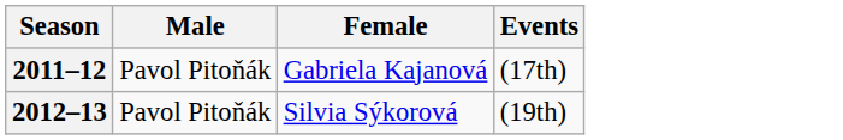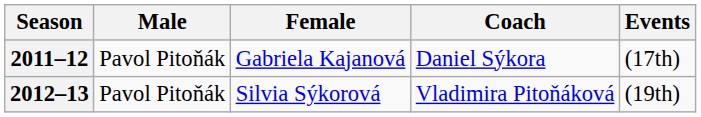+ column: Coach | Daniel Sýkora | Vladimira Pitoňáková
